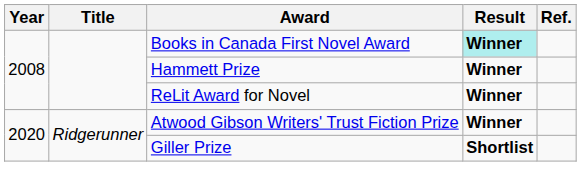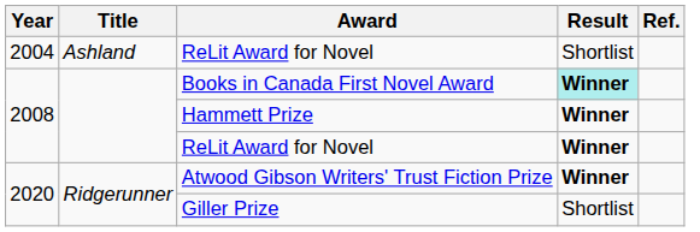+ row: 2004 | Ashland | ReLit Award for Novel | Shortlist
Giller Prize | Result: bold -> normal
